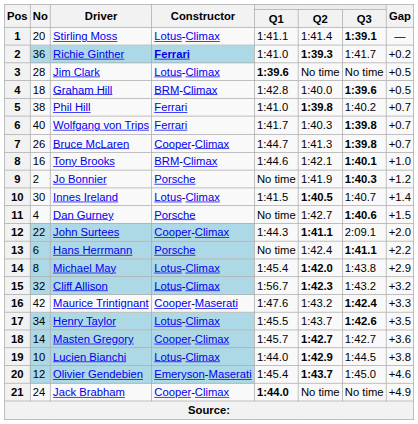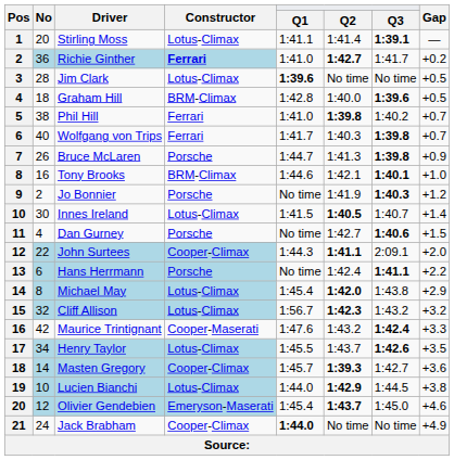Richie Ginther | Q2: 1:39.3 -> 1:42.7
Bruce McLaren | Constructor: Cooper-Climax -> Porsche
Bruce McLaren | Gap: +0.7 -> +0.9
Masten Gregory | Q2: 1:42.7 -> 1:39.3
